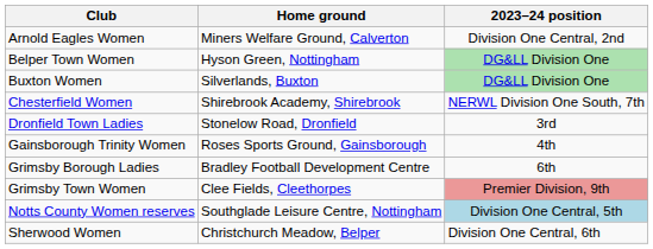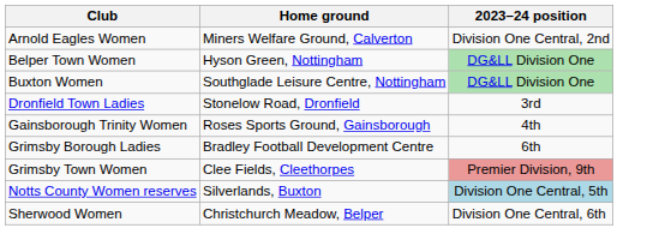Buxton Women | Home ground: Silverlands, Buxton -> Southglade Leisure Centre, Nottingham
- row: Chesterfield Women | Shirebrook Academy, Shirebrook | NERWL Division One South, 7th
Notts County Women reserves | Home ground: Southglade Leisure Centre, Nottingham -> Silverlands, Buxton
